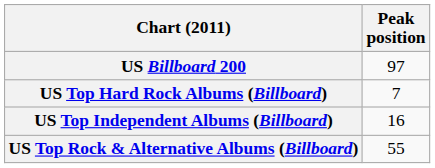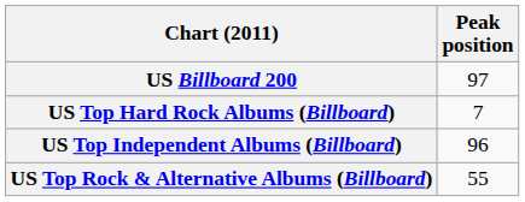US Top Independent Albums (Billboard) | Peak position: 16 -> 96
